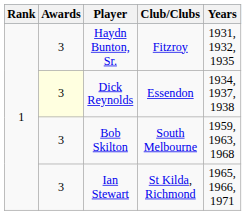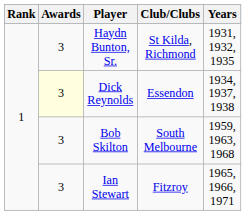Haydn Bunton, Sr. | Club/Clubs: Fitzroy -> St Kilda, Richmond
Ian Stewart | Club/Clubs: St Kilda, Richmond -> Fitzroy
